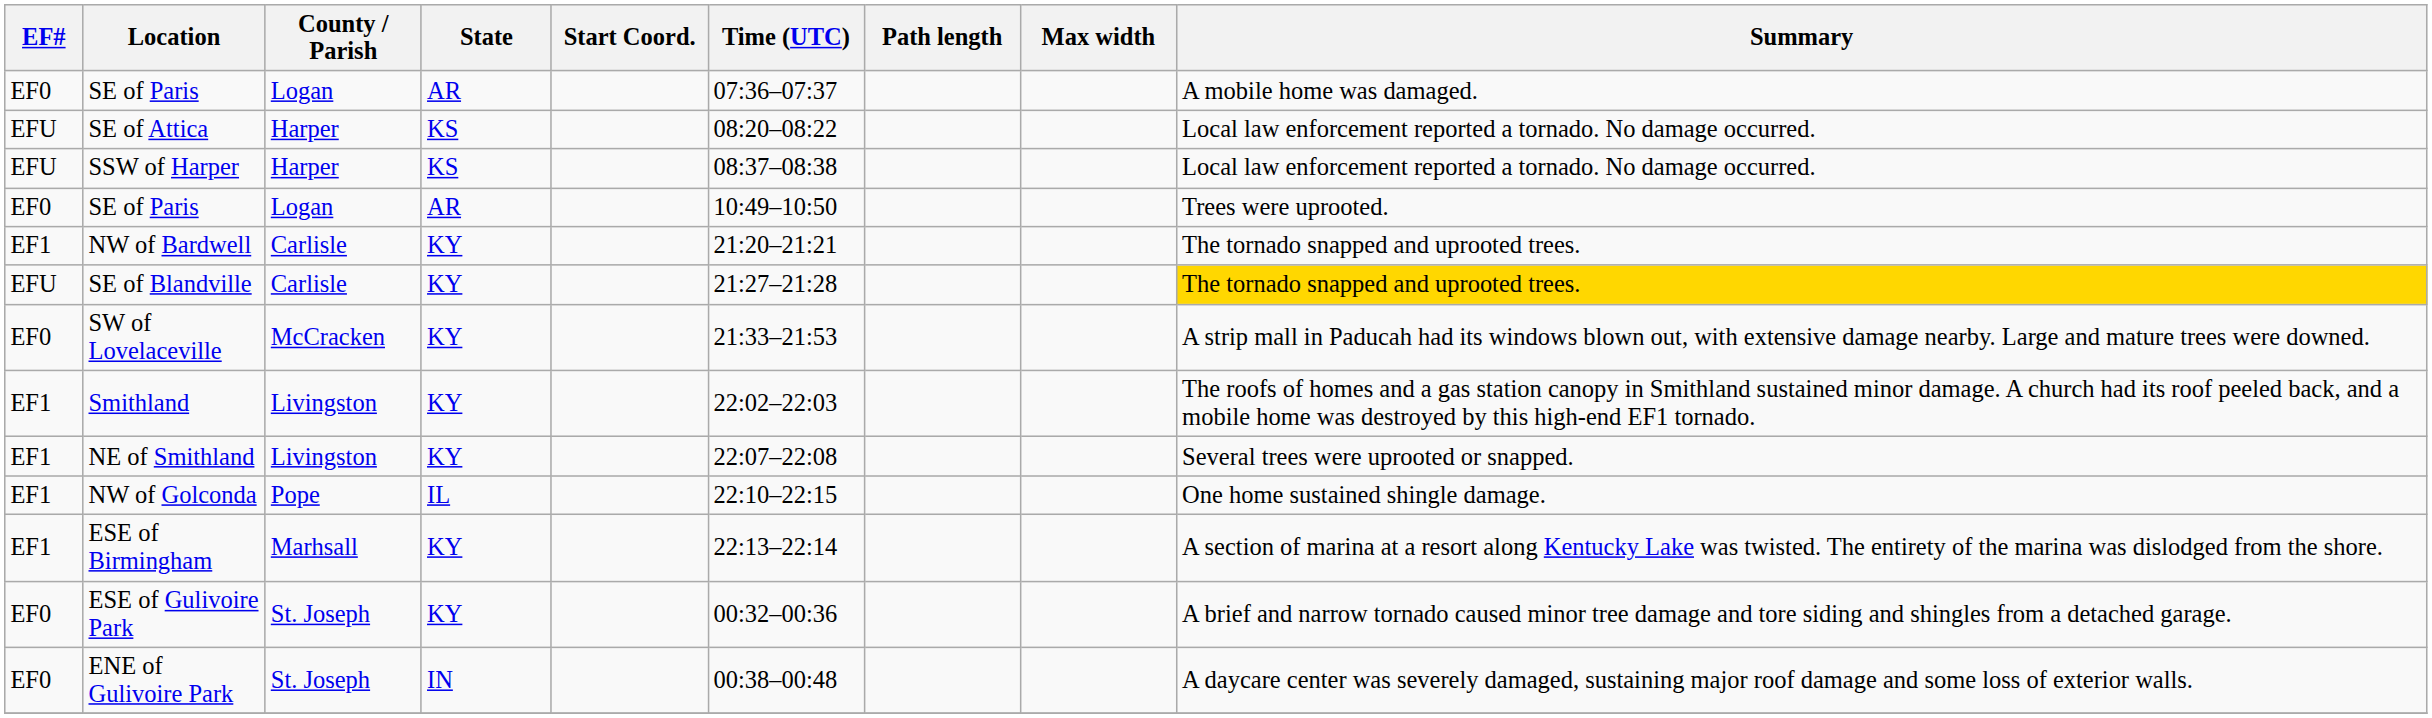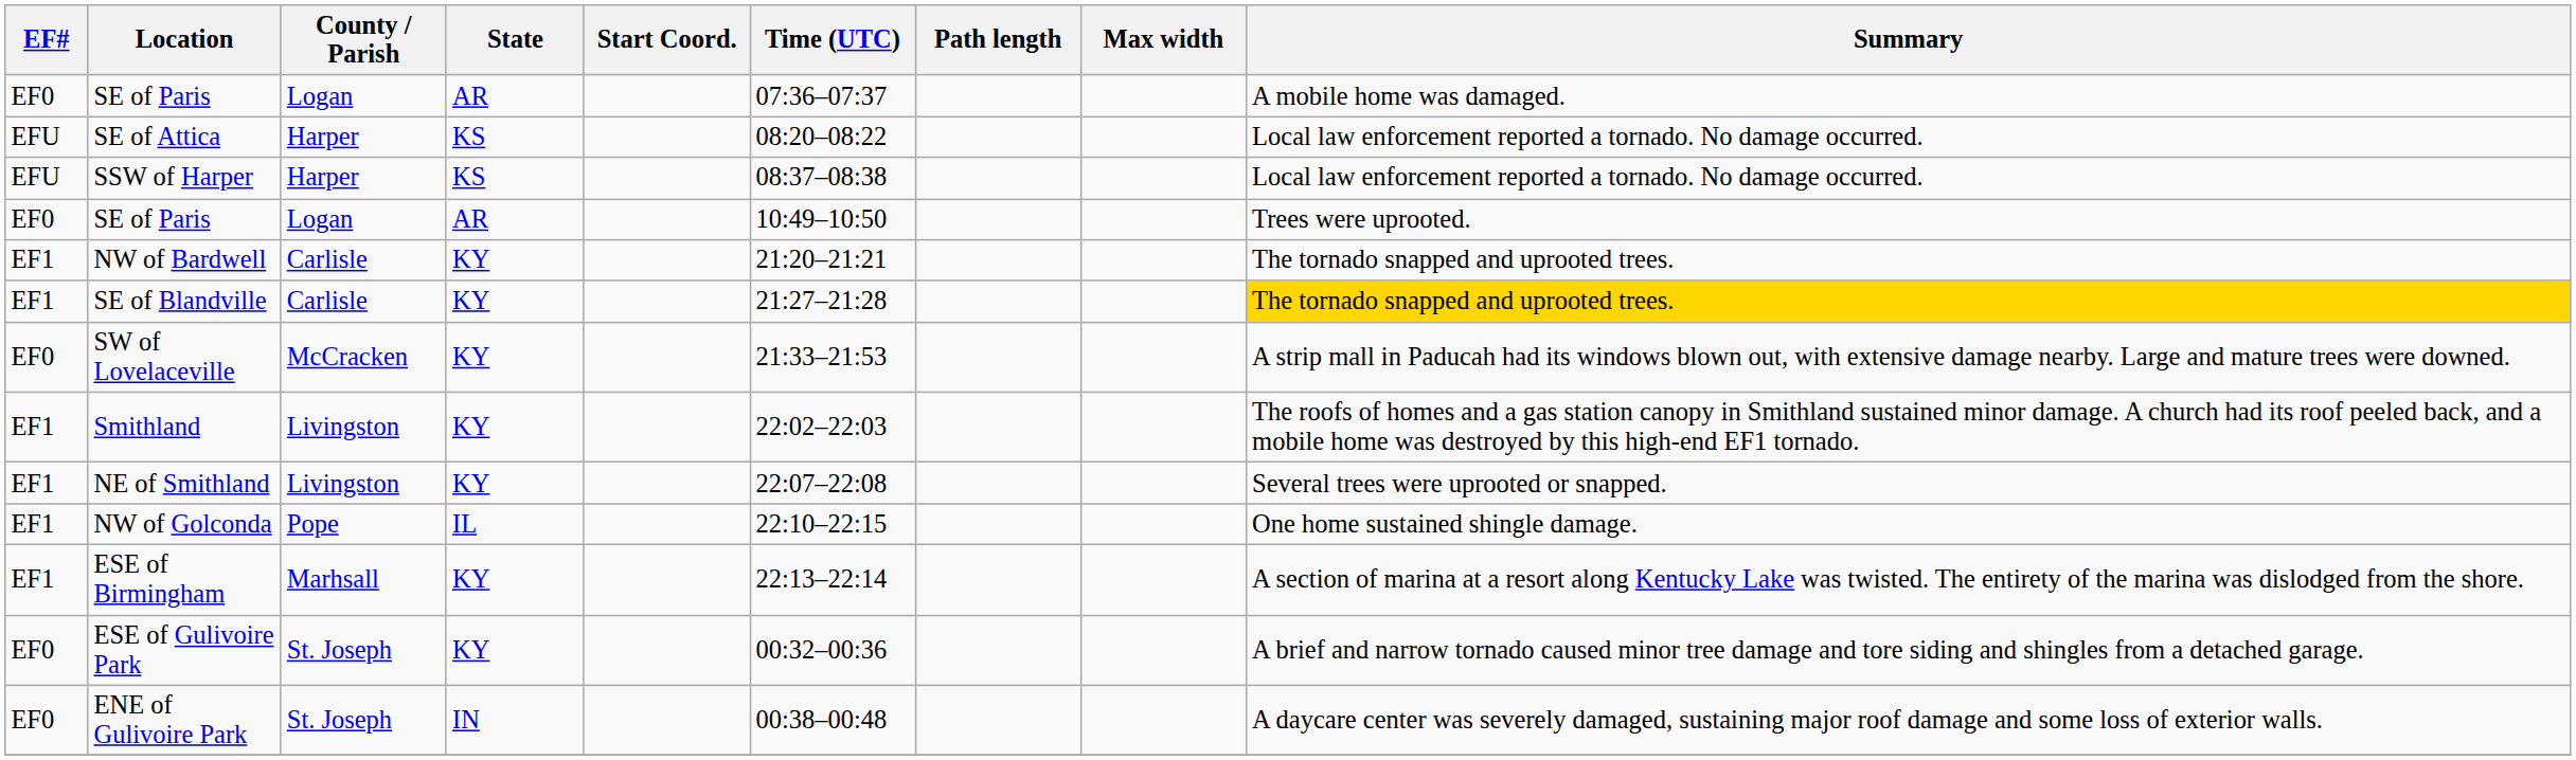SE of Blandville | EF#: EFU -> EF1
